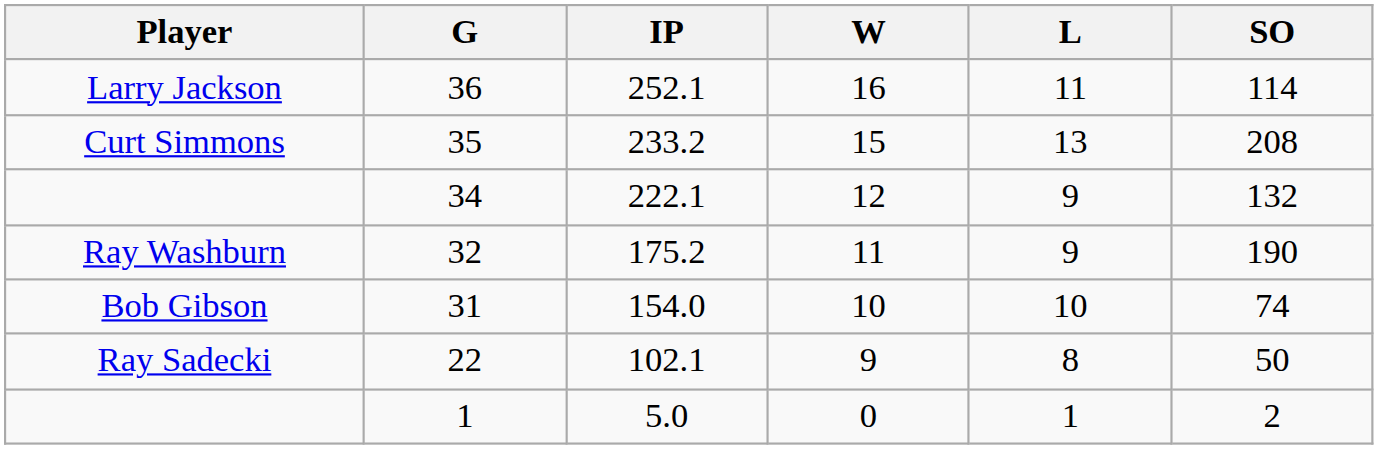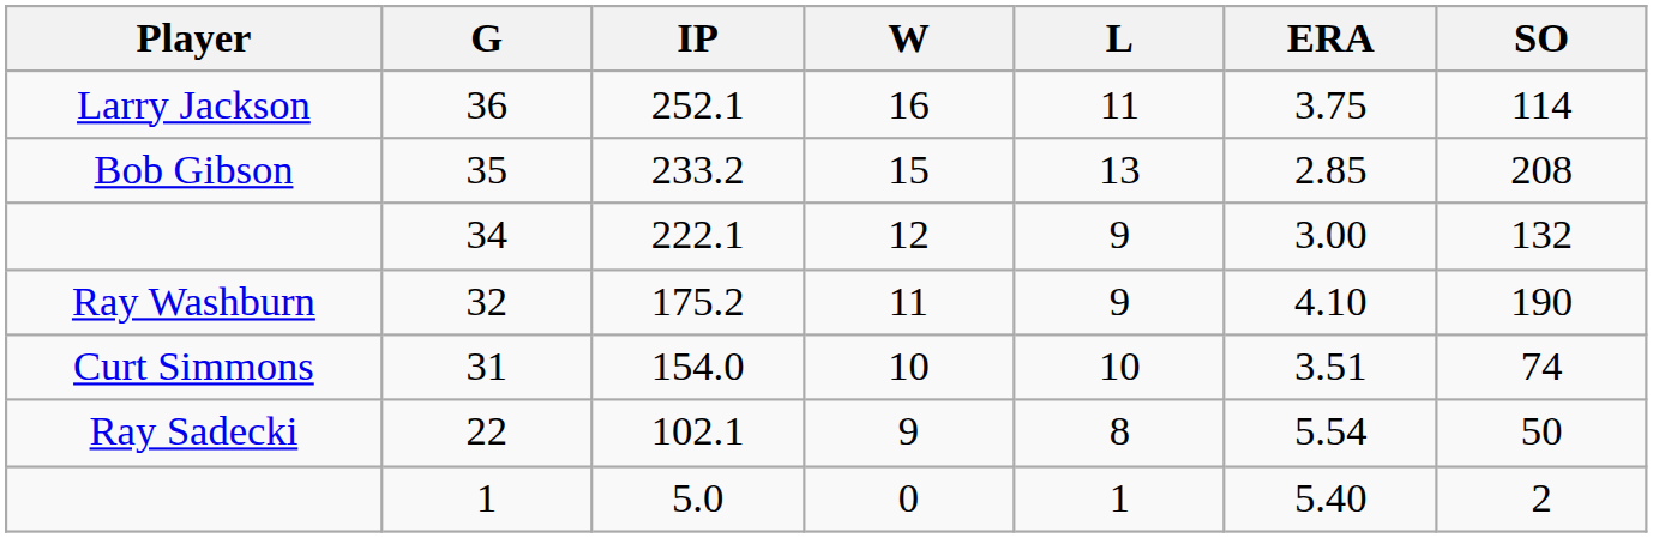+ column: ERA | 3.75 | 2.85 | 3.00 | 4.10 | 3.51 | 5.54 | 5.40
233.2 | Player: Curt Simmons -> Bob Gibson
154.0 | Player: Bob Gibson -> Curt Simmons
